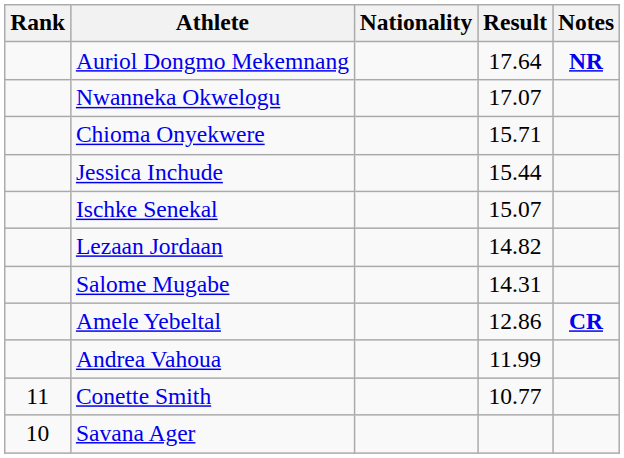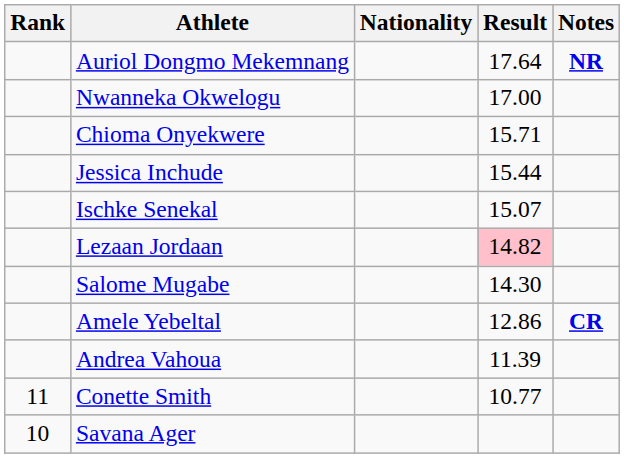Nwanneka Okwelogu | Result: 17.07 -> 17.00
Lezaan Jordaan | Result: no background -> pink background
Salome Mugabe | Result: 14.31 -> 14.30
Andrea Vahoua | Result: 11.99 -> 11.39
